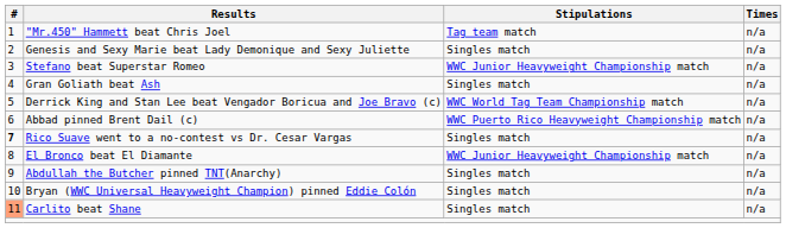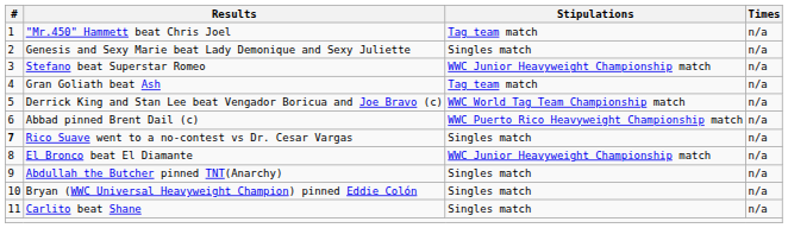Gran Goliath beat Ash | Stipulations: Singles match -> Tag team match
Carlito beat Shane | #: lightsalmon background -> no background
